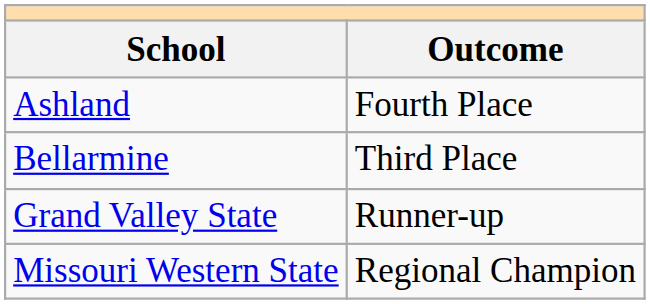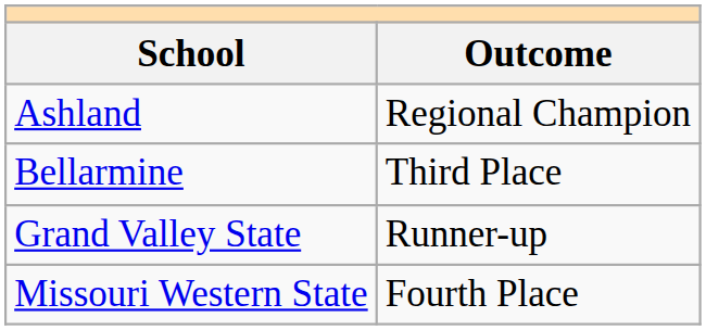Ashland | Outcome: Fourth Place -> Regional Champion
Missouri Western State | Outcome: Regional Champion -> Fourth Place
